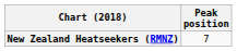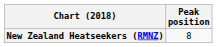New Zealand Heatseekers (RMNZ) | Peak position: 7 -> 8
